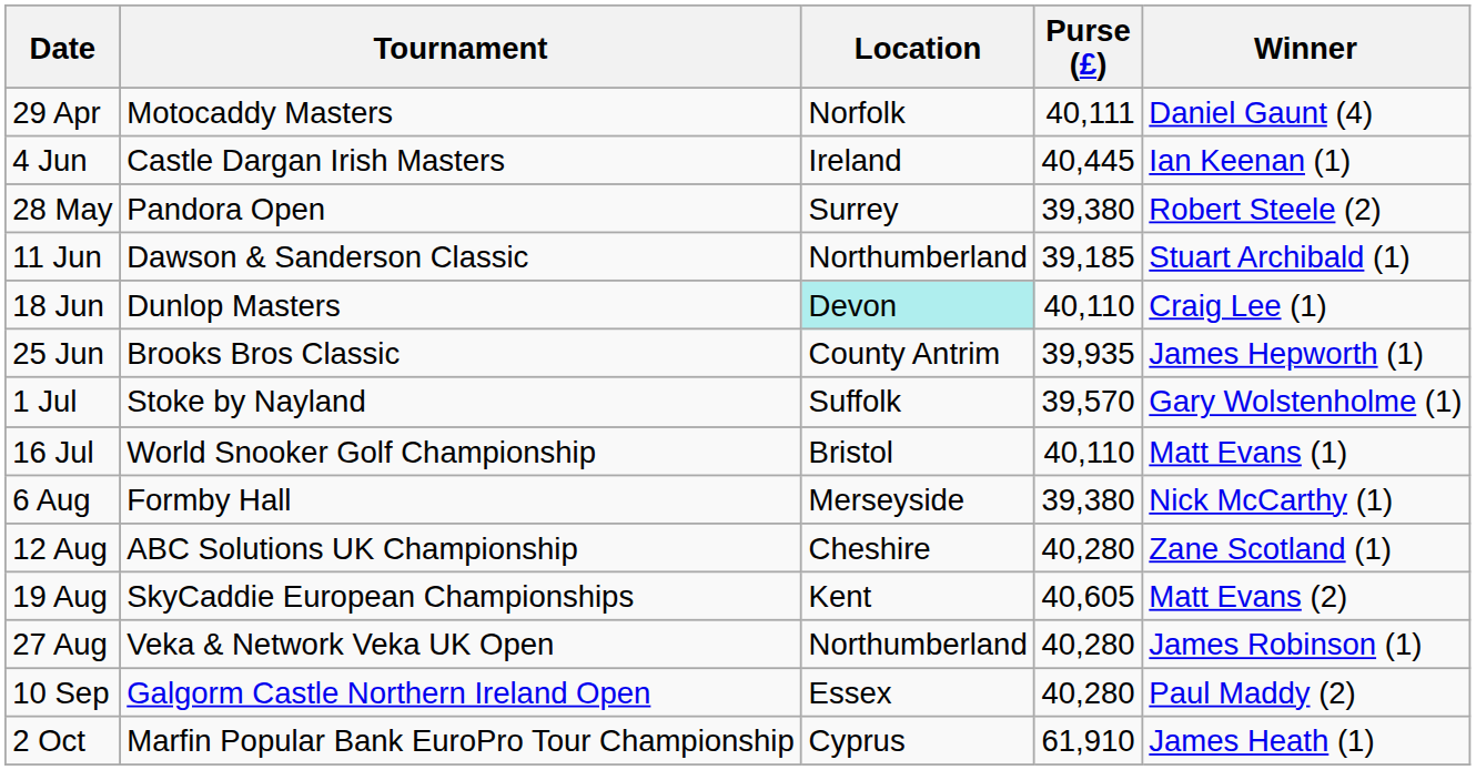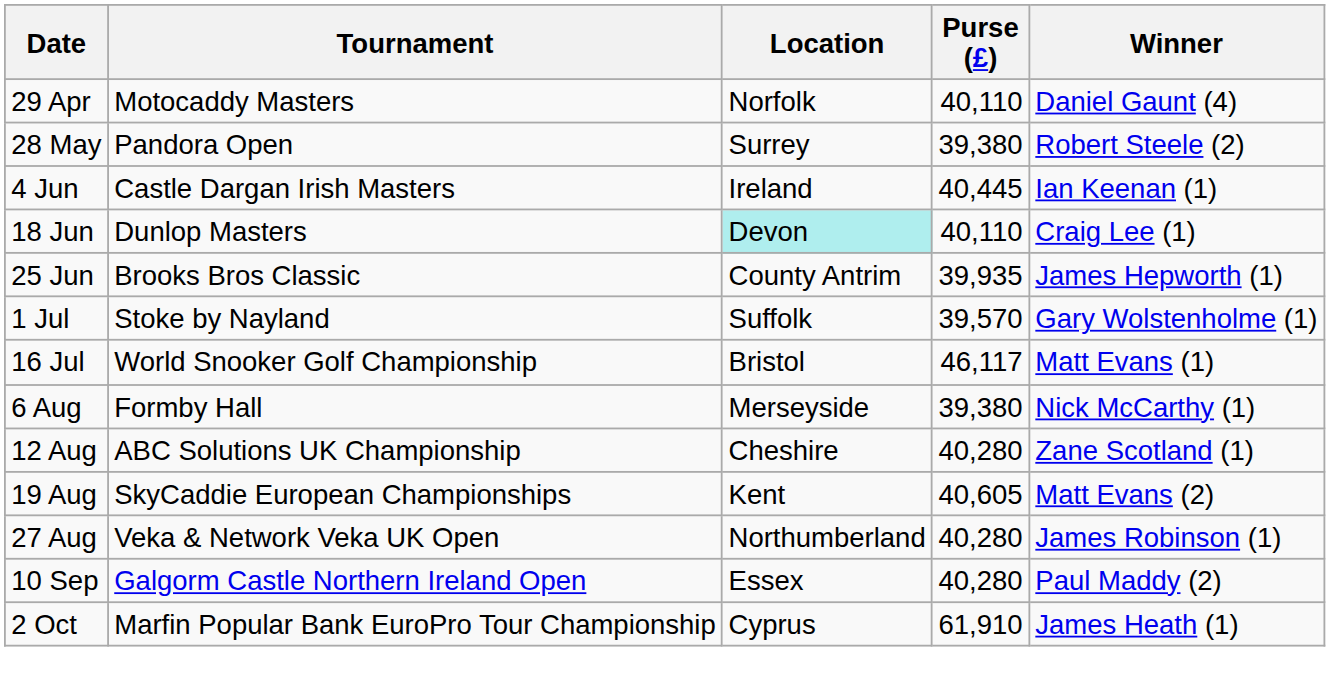29 Apr | Purse (£): 40,111 -> 40,110
rows swapped: 28 May <-> 4 Jun
- row: 11 Jun | Dawson & Sanderson Classic | Northumberland | 39,185 | Stuart Archibald (1)
16 Jul | Purse (£): 40,110 -> 46,117
